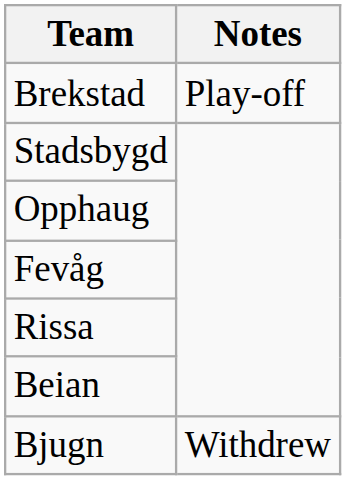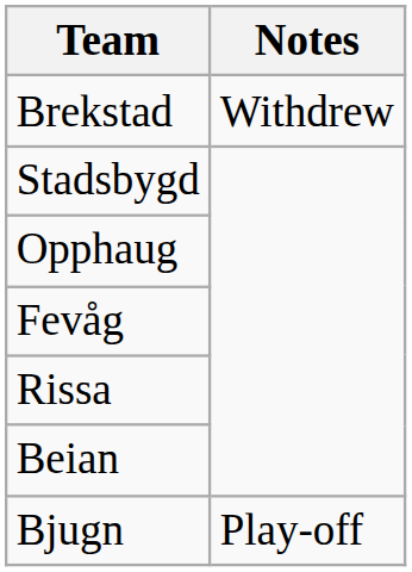Brekstad | Notes: Play-off -> Withdrew
Bjugn | Notes: Withdrew -> Play-off
